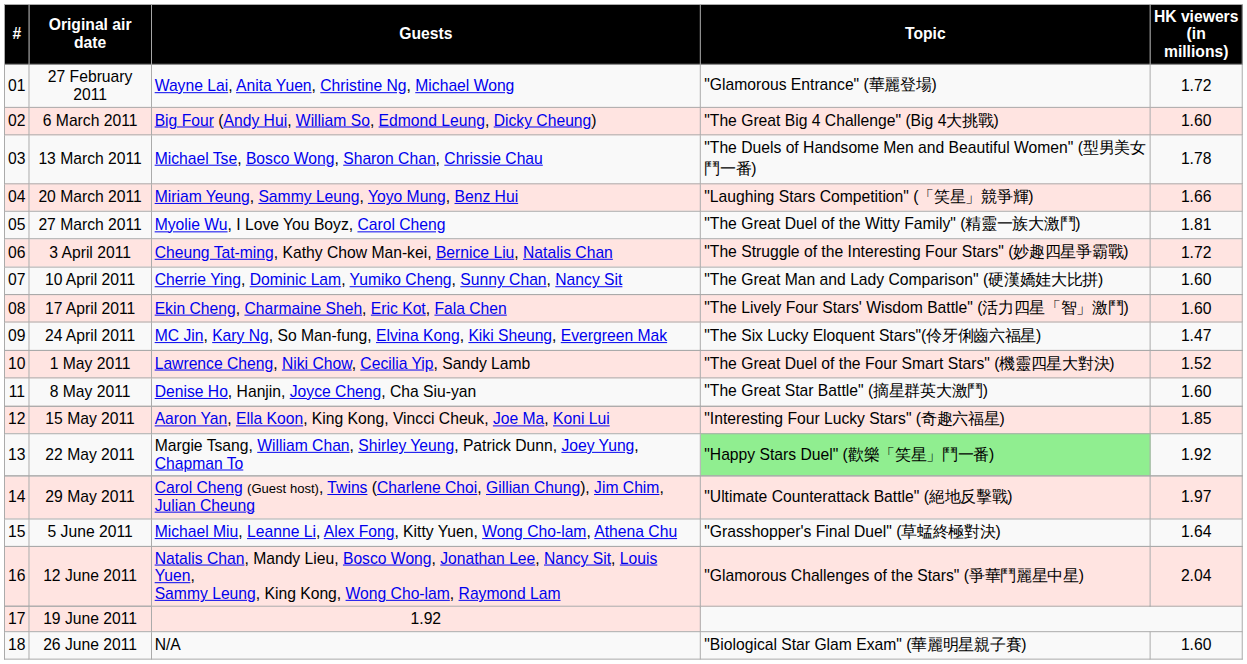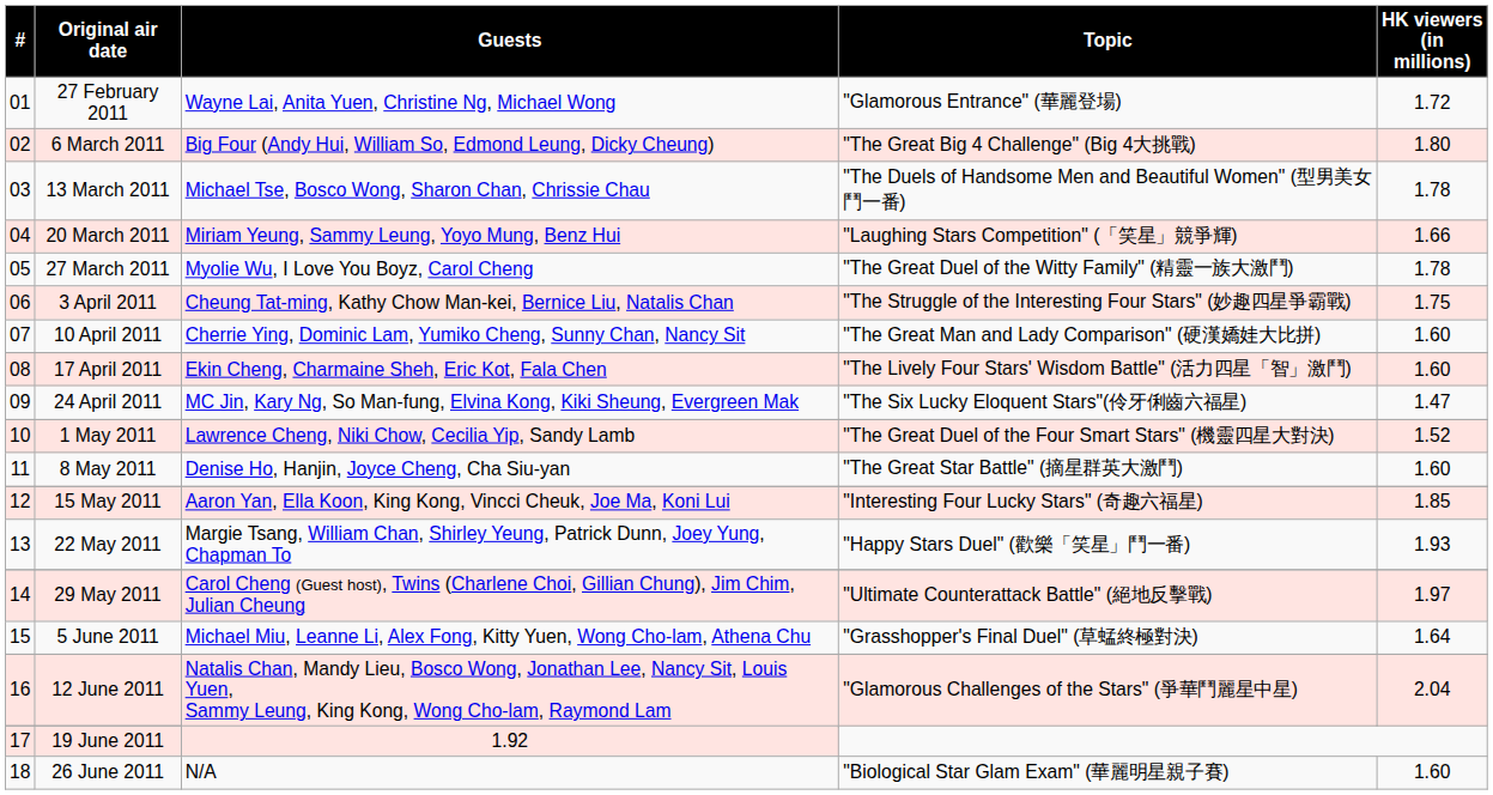6 March 2011 | HK viewers (in millions): 1.60 -> 1.80
27 March 2011 | HK viewers (in millions): 1.81 -> 1.78
3 April 2011 | HK viewers (in millions): 1.72 -> 1.75
22 May 2011 | Topic: lightgreen background -> no background
22 May 2011 | HK viewers (in millions): 1.92 -> 1.93
